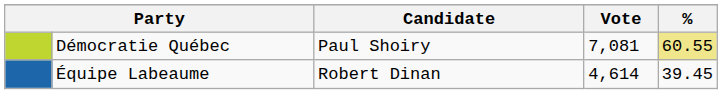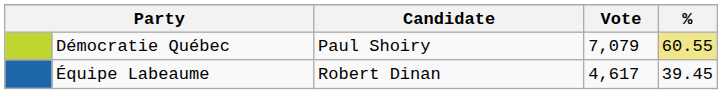Démocratie Québec | Vote: 7,081 -> 7,079
Équipe Labeaume | Vote: 4,614 -> 4,617
